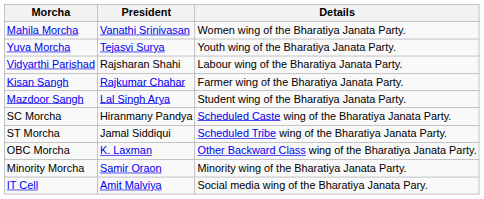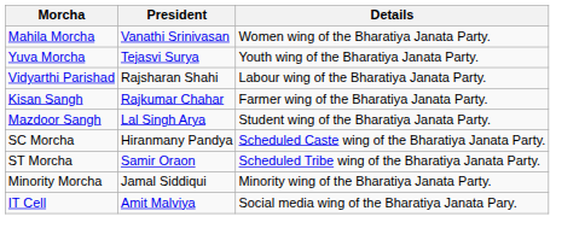ST Morcha | President: Jamal Siddiqui -> Samir Oraon
- row: OBC Morcha | K. Laxman | Other Backward Class wing of the Bharatiya Janata Party.
Minority Morcha | President: Samir Oraon -> Jamal Siddiqui
